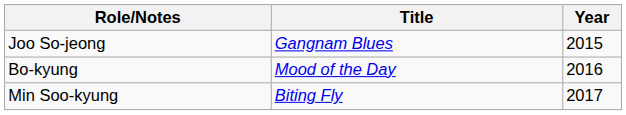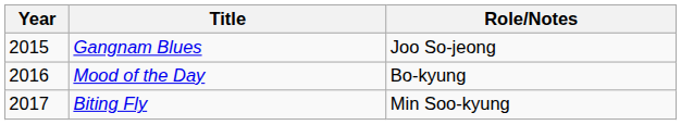columns swapped: Year <-> Role/Notes
